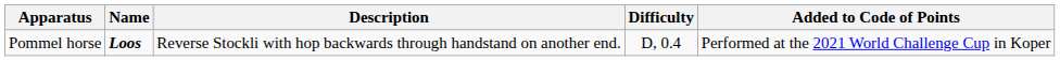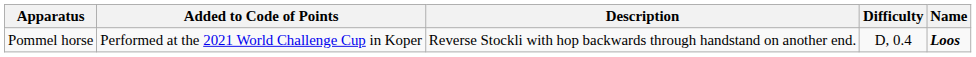columns swapped: Name <-> Added to Code of Points
